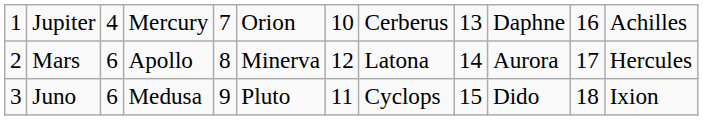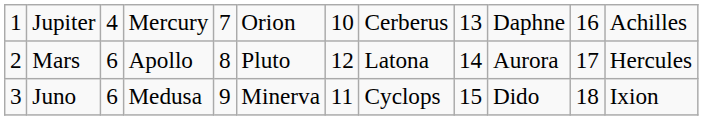Mars | column 6: Minerva -> Pluto
Juno | column 6: Pluto -> Minerva
